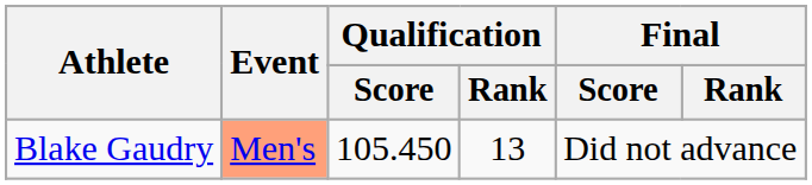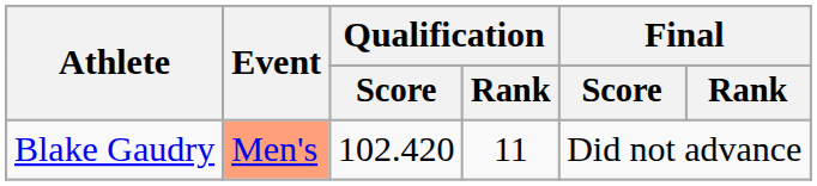Blake Gaudry | Qualification / Score: 105.450 -> 102.420
Blake Gaudry | Qualification / Rank: 13 -> 11
